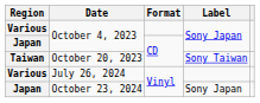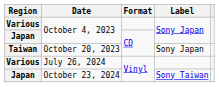October 20, 2023 | Label: Sony Taiwan -> Sony Japan
October 23, 2024 | Label: Sony Japan -> Sony Taiwan
